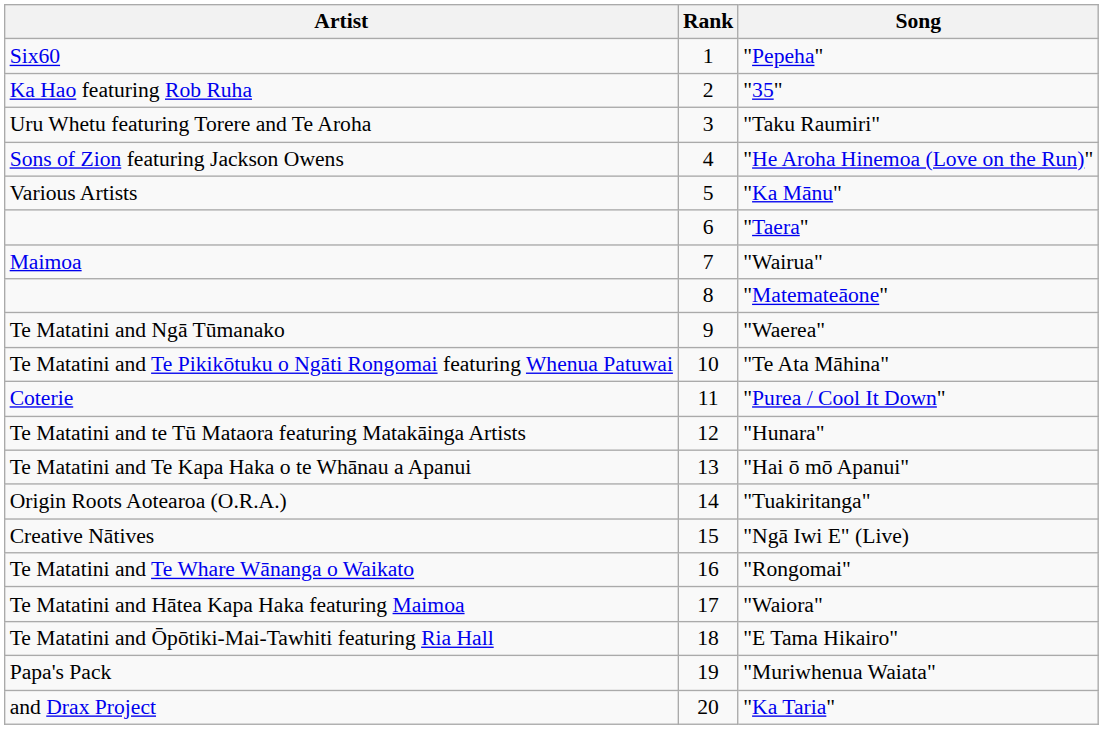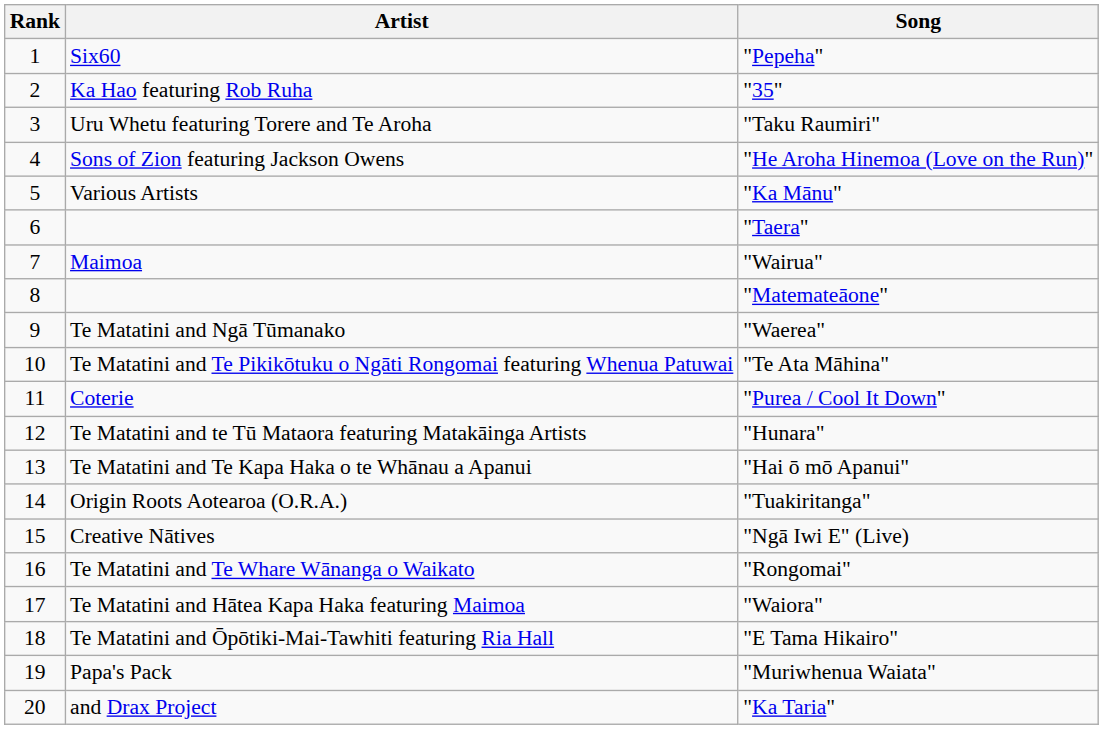columns swapped: Rank <-> Artist
